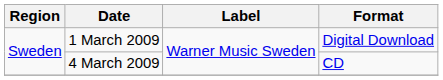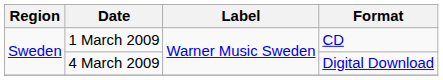1 March 2009 | Format: Digital Download -> CD
4 March 2009 | Format: CD -> Digital Download
